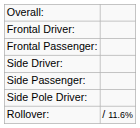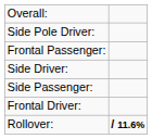rows swapped: Frontal Driver: <-> Side Pole Driver:
Rollover: | column 2: normal -> bold
